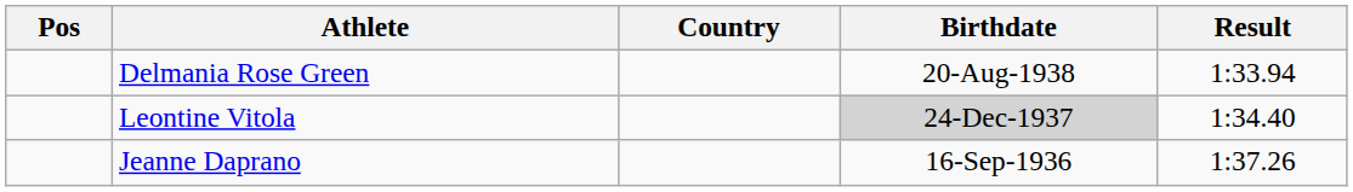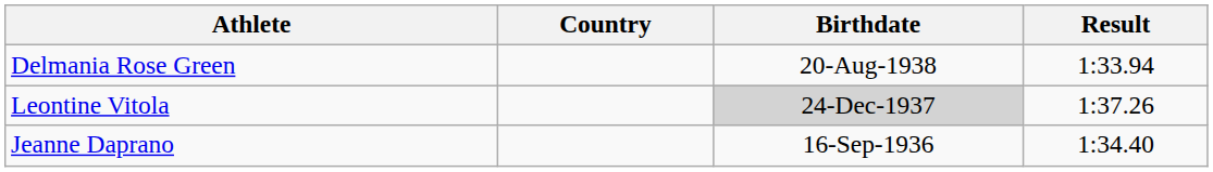- column: Pos
Leontine Vitola | Result: 1:34.40 -> 1:37.26
Jeanne Daprano | Result: 1:37.26 -> 1:34.40
